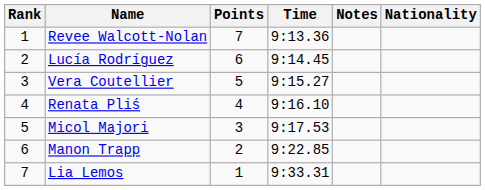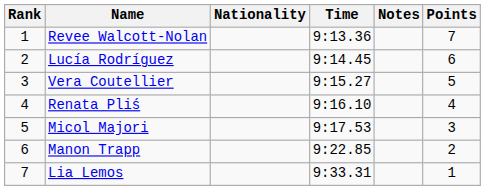columns swapped: Nationality <-> Points
